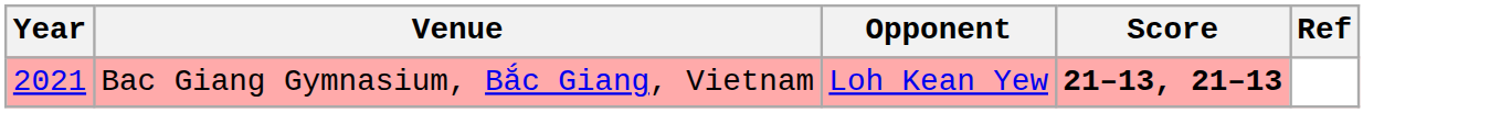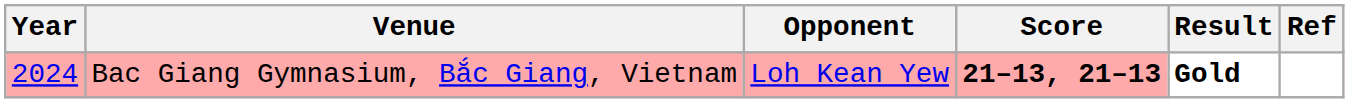+ column: Result | Gold
Bac Giang Gymnasium, Bắc Giang, Vietnam | Year: 2021 -> 2024
